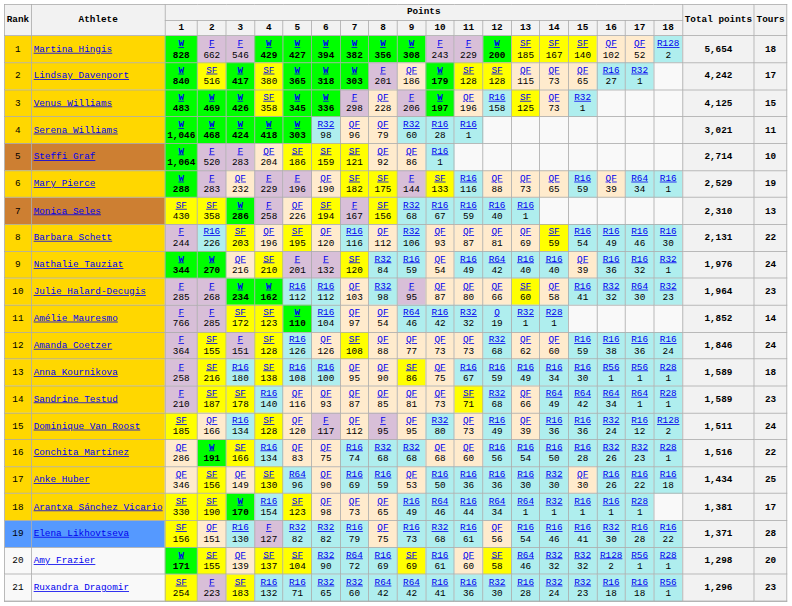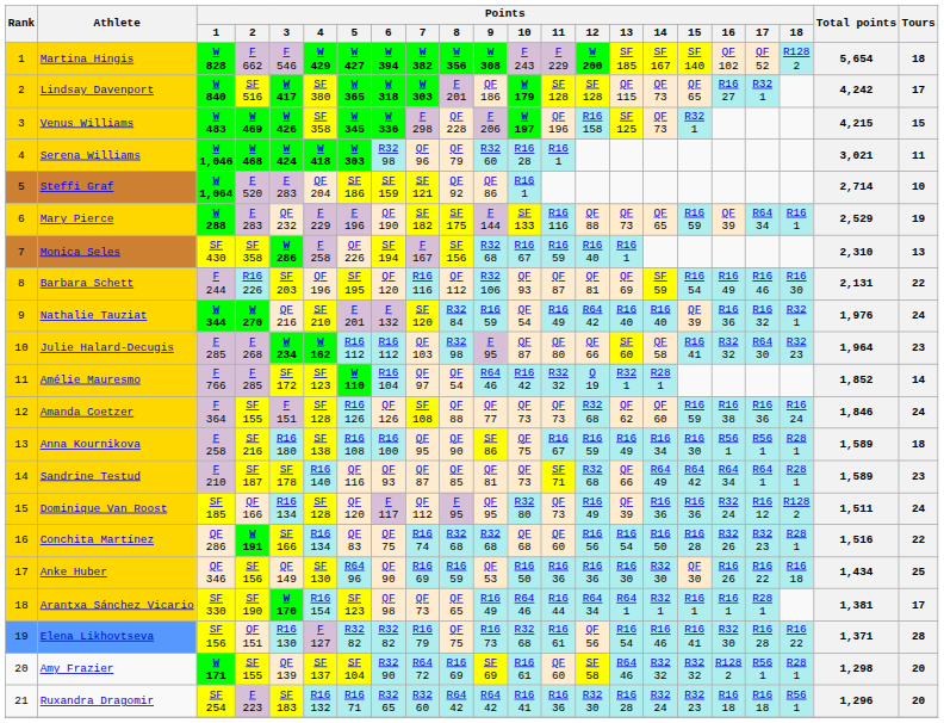Venus Williams | Total points: 4,125 -> 4,215
Ruxandra Dragomir | Tours: 23 -> 20
